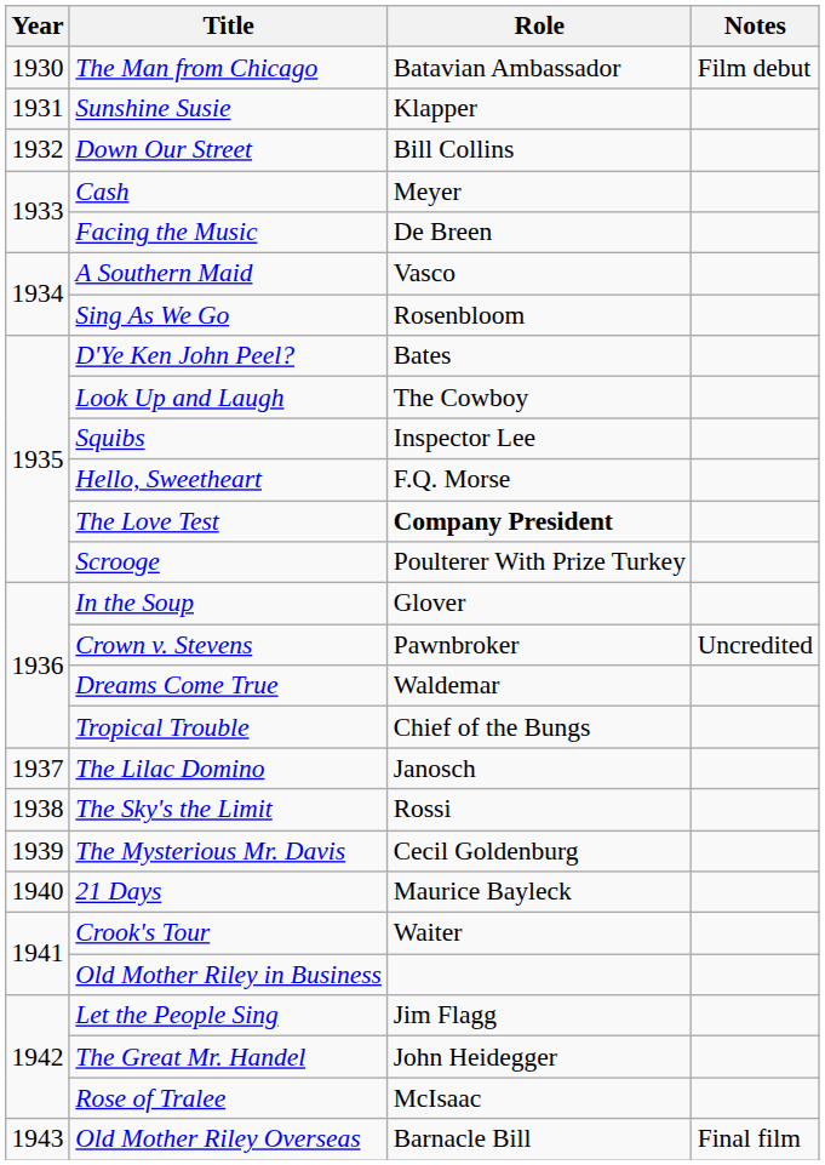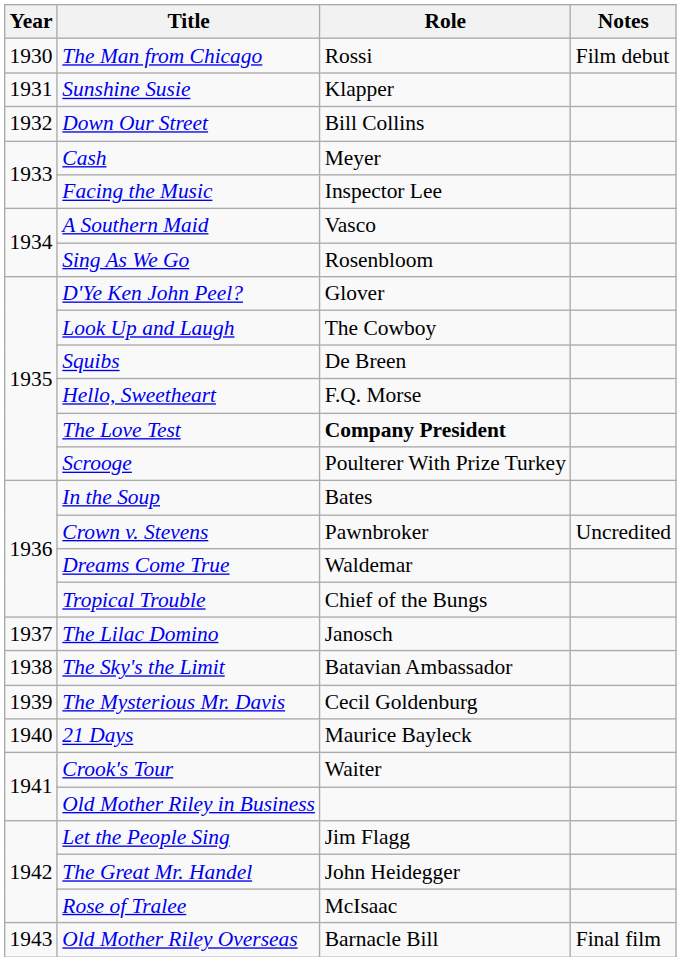The Man from Chicago | Role: Batavian Ambassador -> Rossi
Facing the Music | Role: De Breen -> Inspector Lee
D'Ye Ken John Peel? | Role: Bates -> Glover
Squibs | Role: Inspector Lee -> De Breen
In the Soup | Role: Glover -> Bates
The Sky's the Limit | Role: Rossi -> Batavian Ambassador
